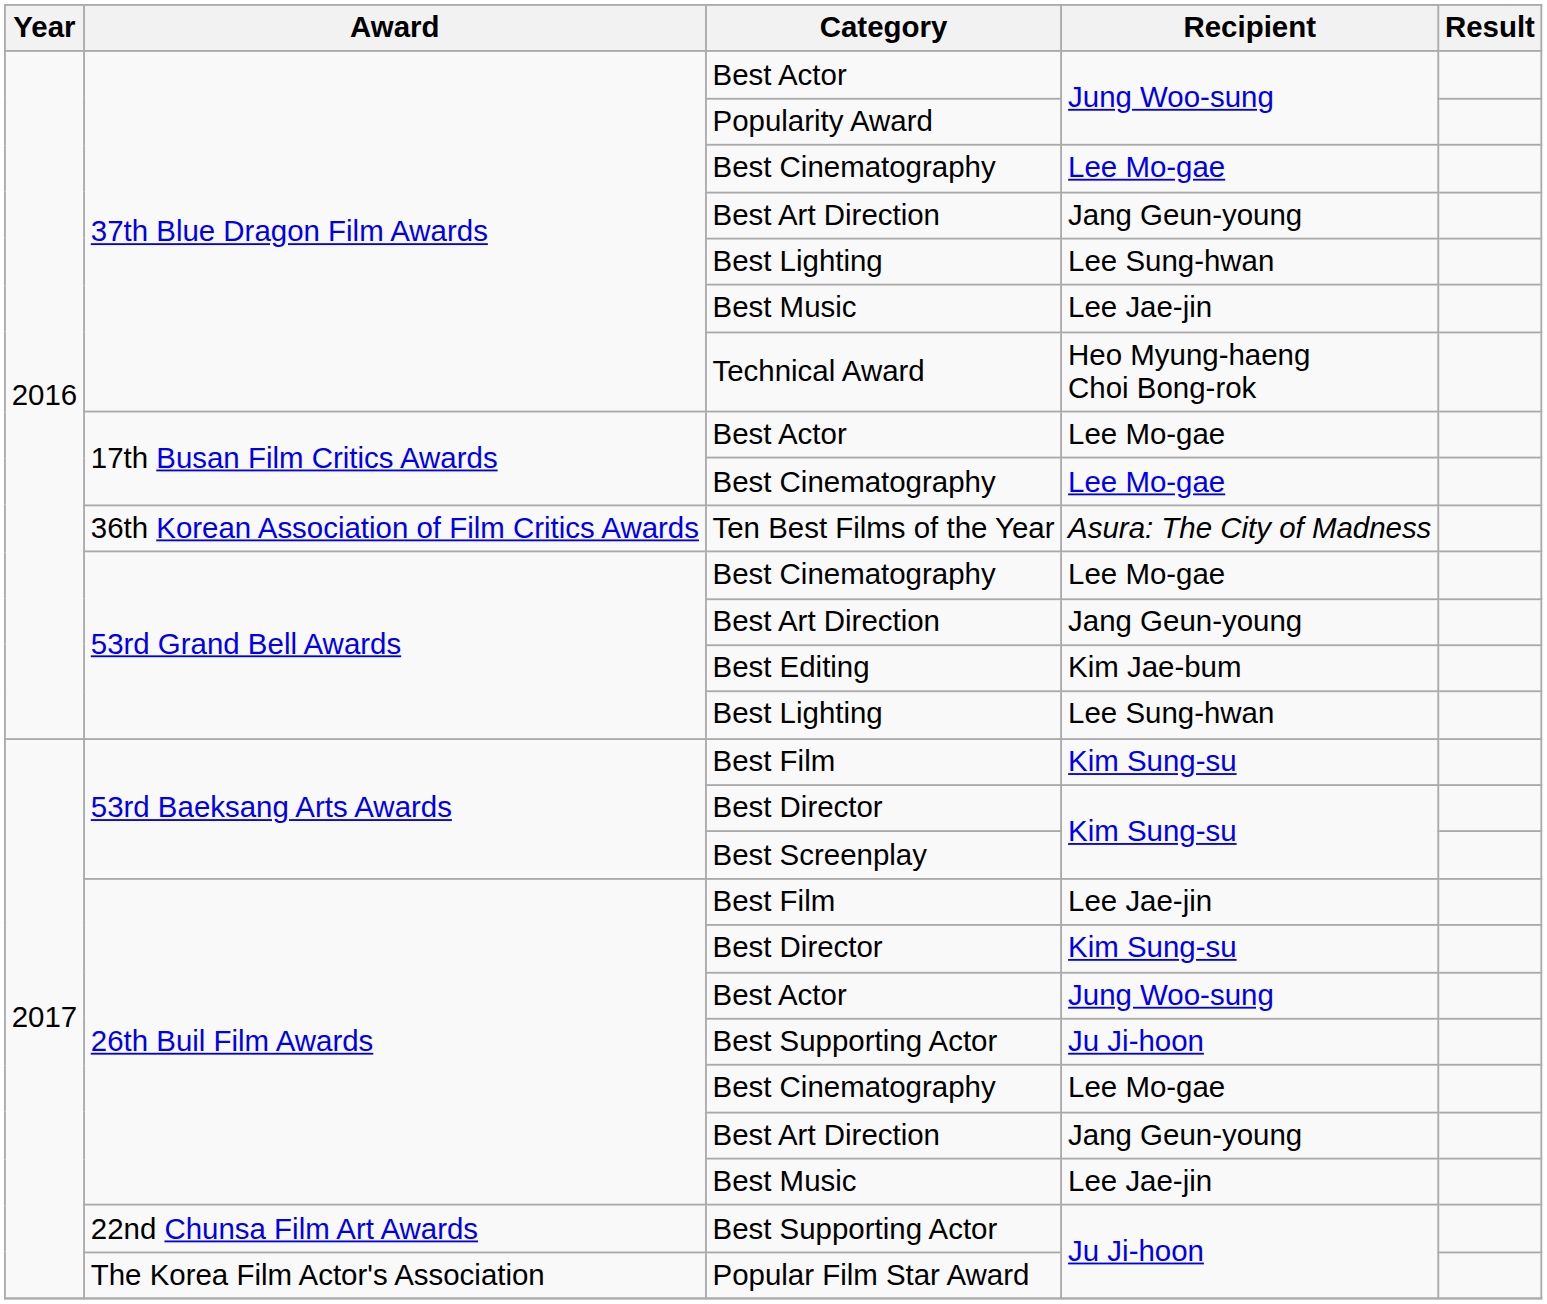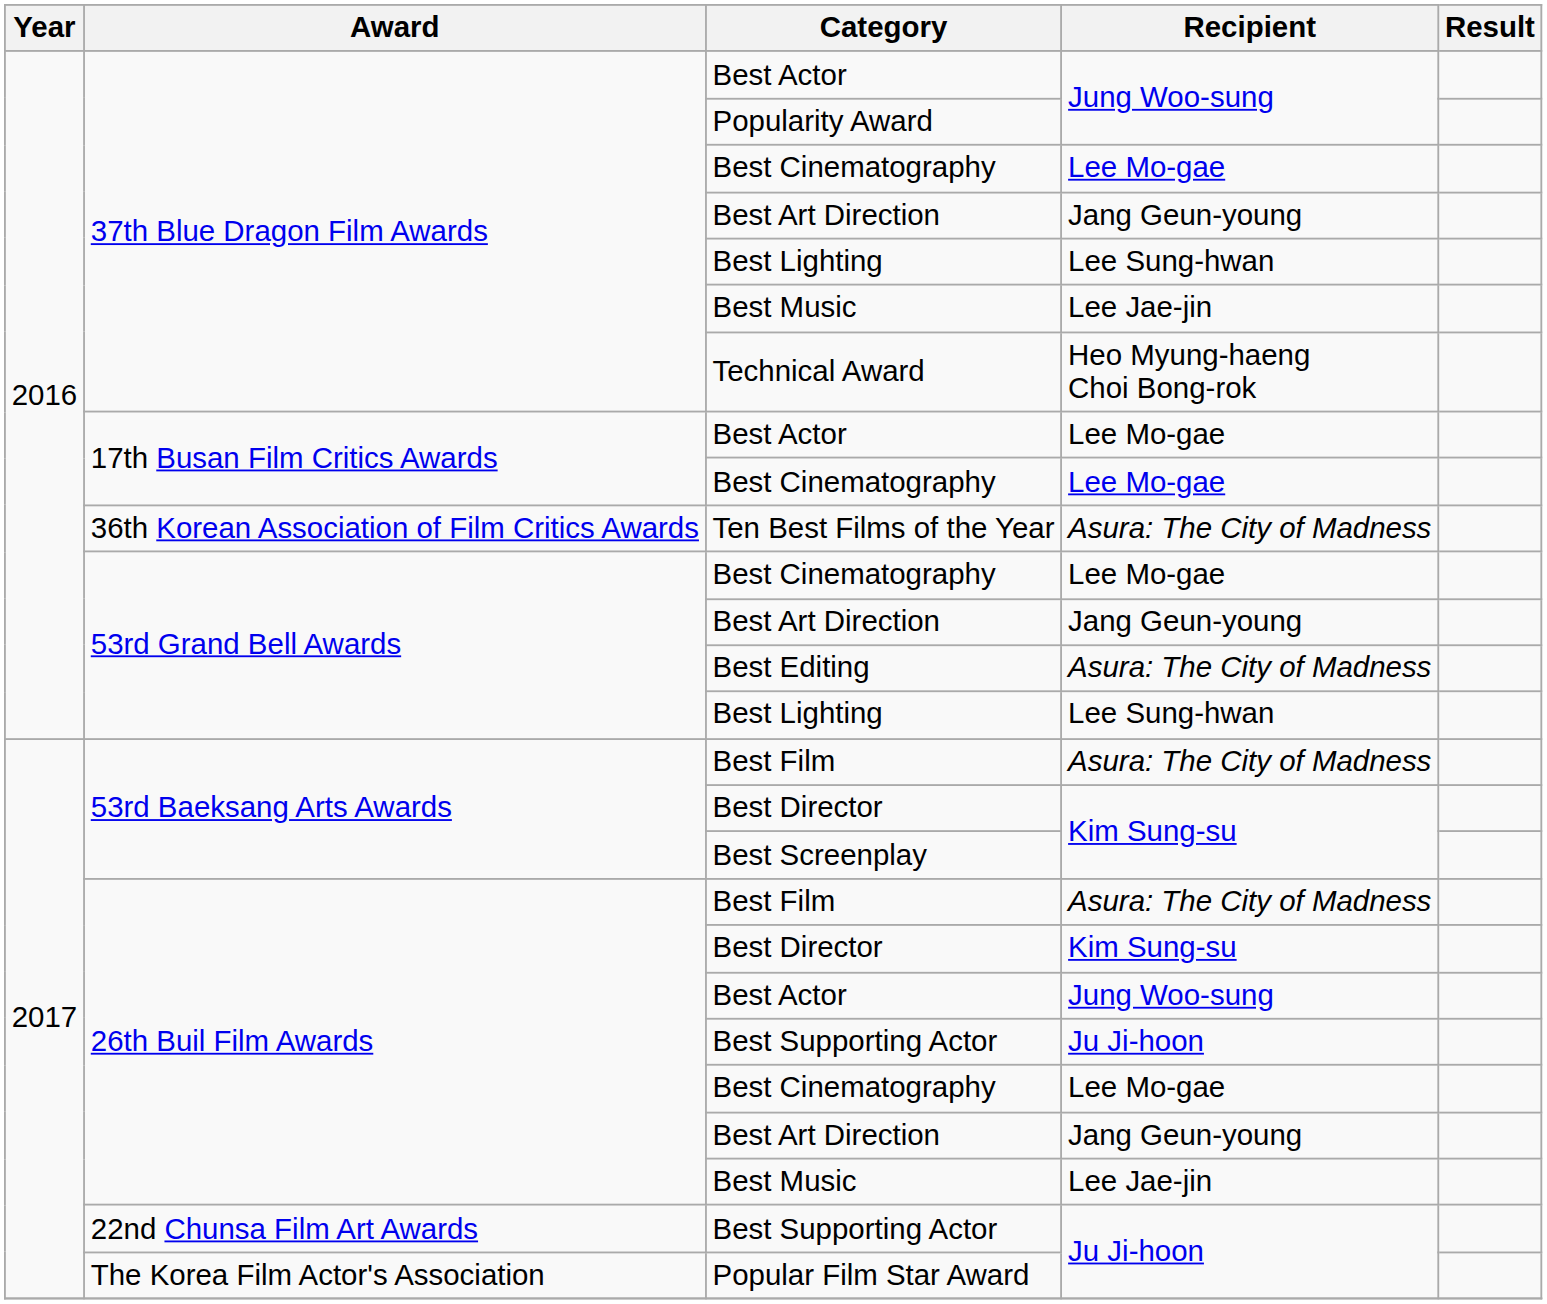Best Editing | Recipient: Kim Jae-bum -> Asura: The City of Madness
53rd Baeksang Arts Awards / Best Film | Recipient: Kim Sung-su -> Asura: The City of Madness
26th Buil Film Awards / Best Film | Recipient: Lee Jae-jin -> Asura: The City of Madness
